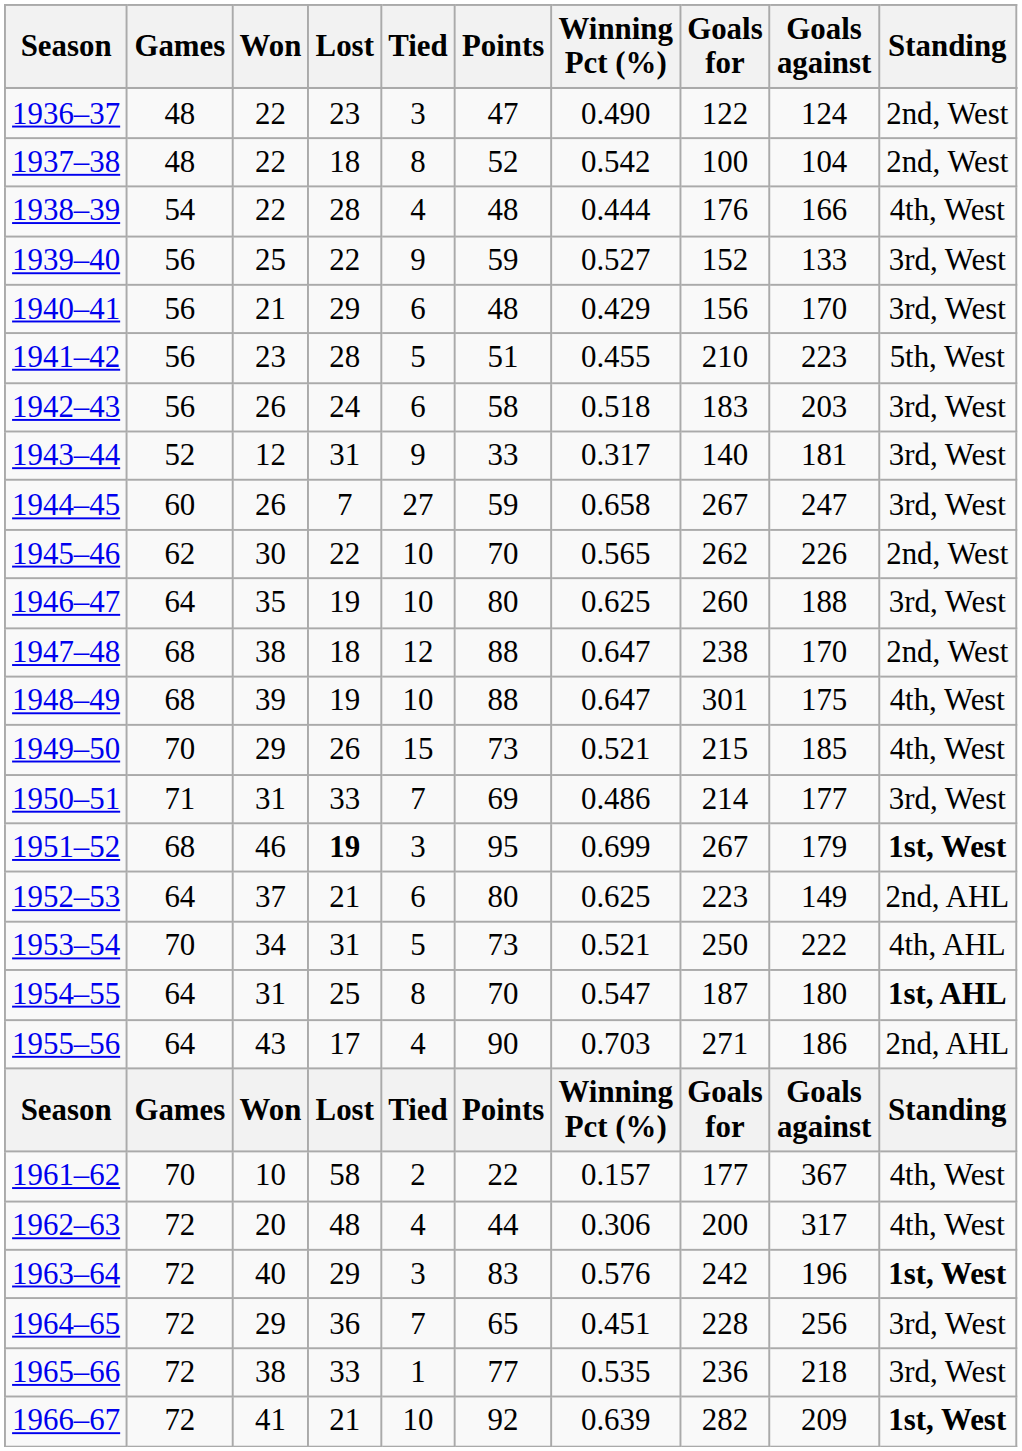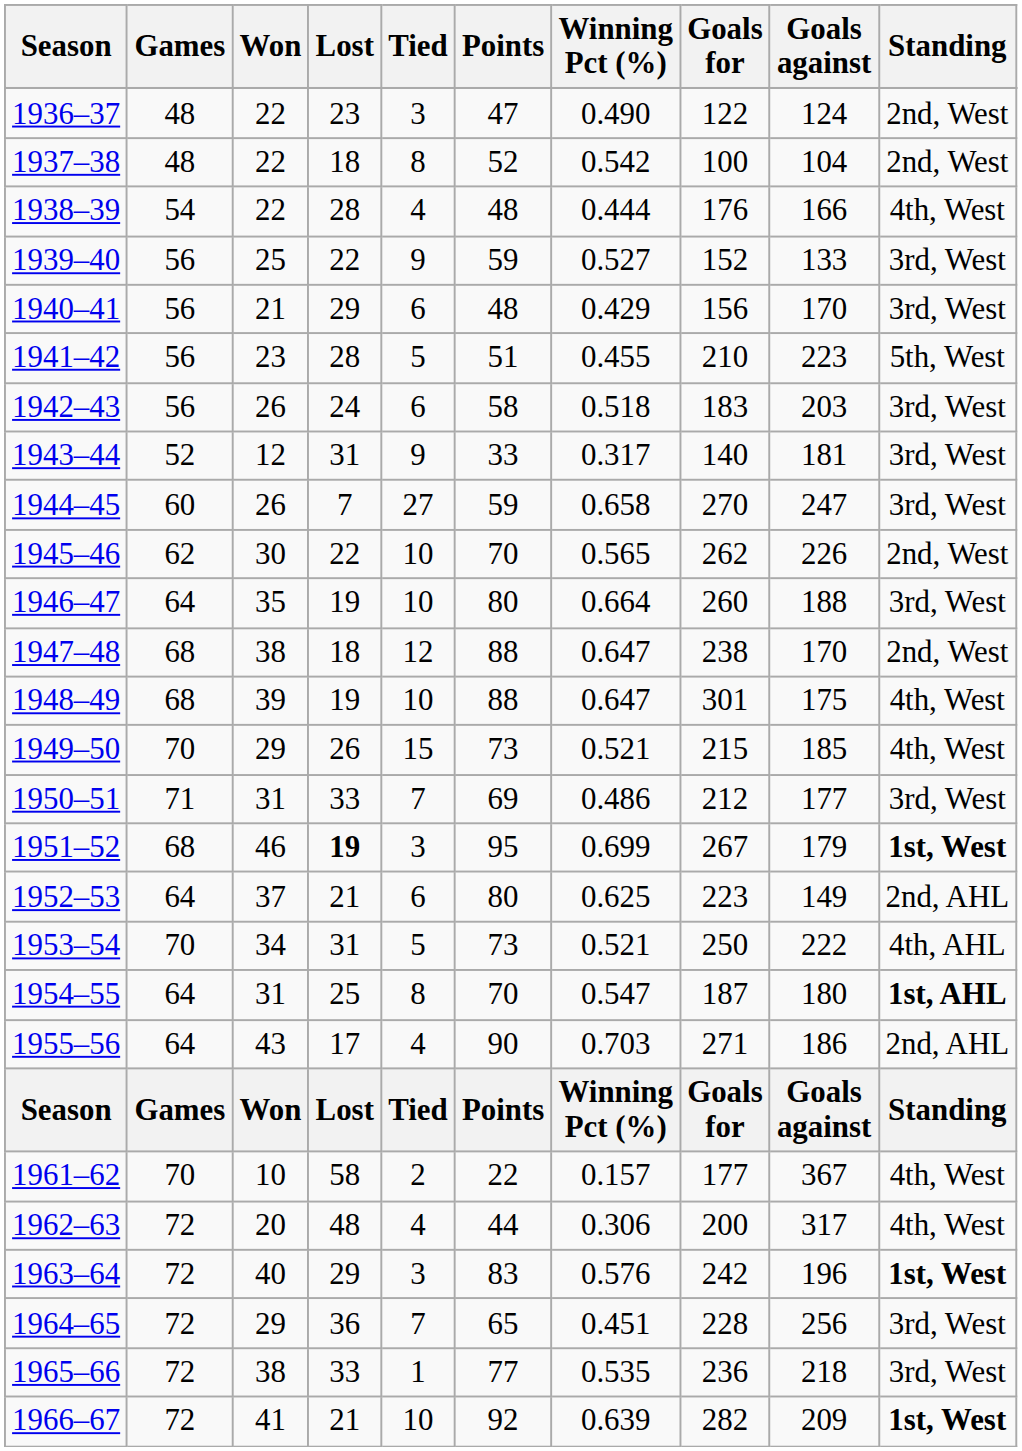1944–45 | Goals for: 267 -> 270
1946–47 | Winning Pct (%): 0.625 -> 0.664
1950–51 | Goals for: 214 -> 212
